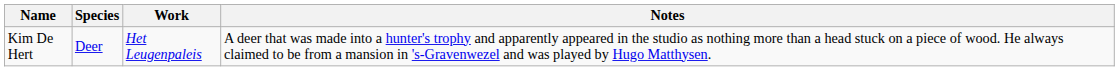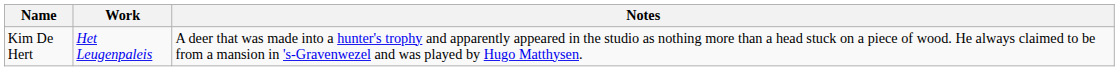- column: Species | Deer
